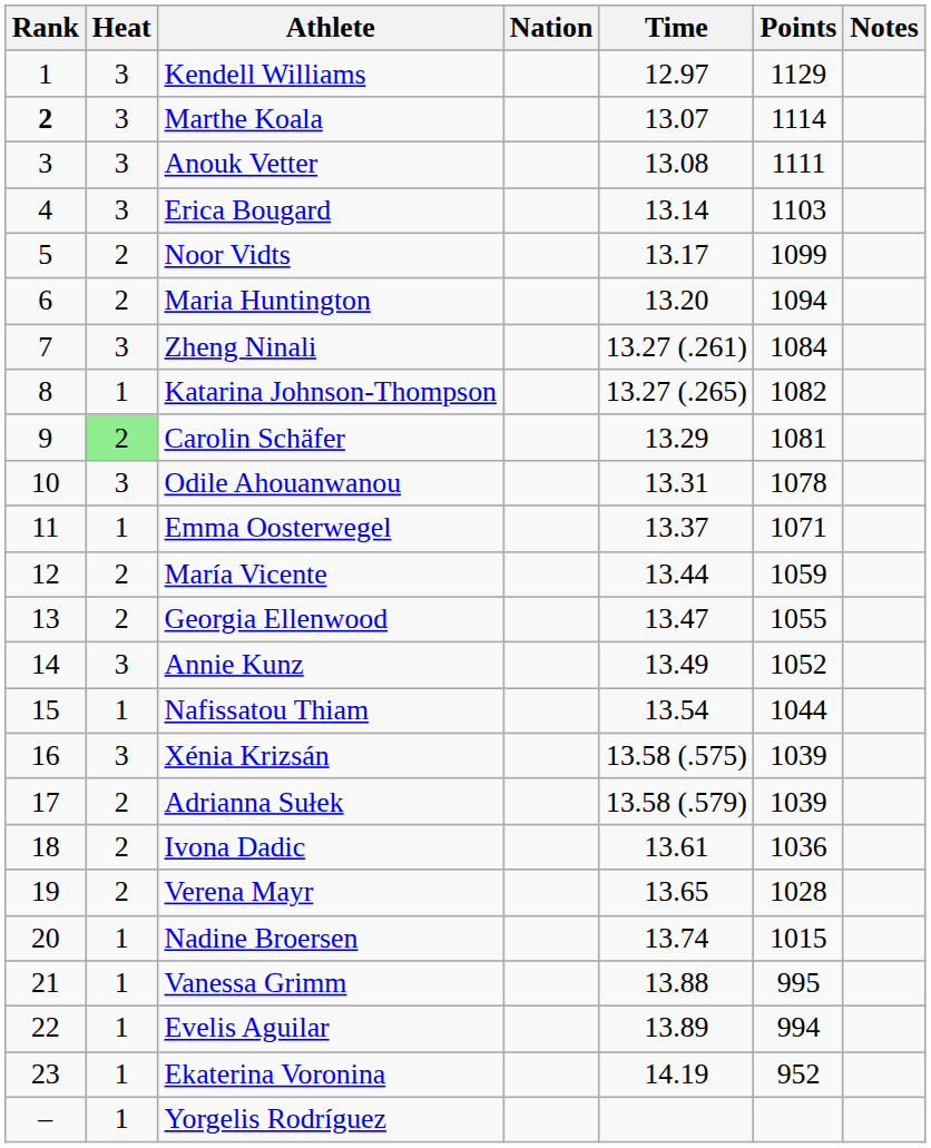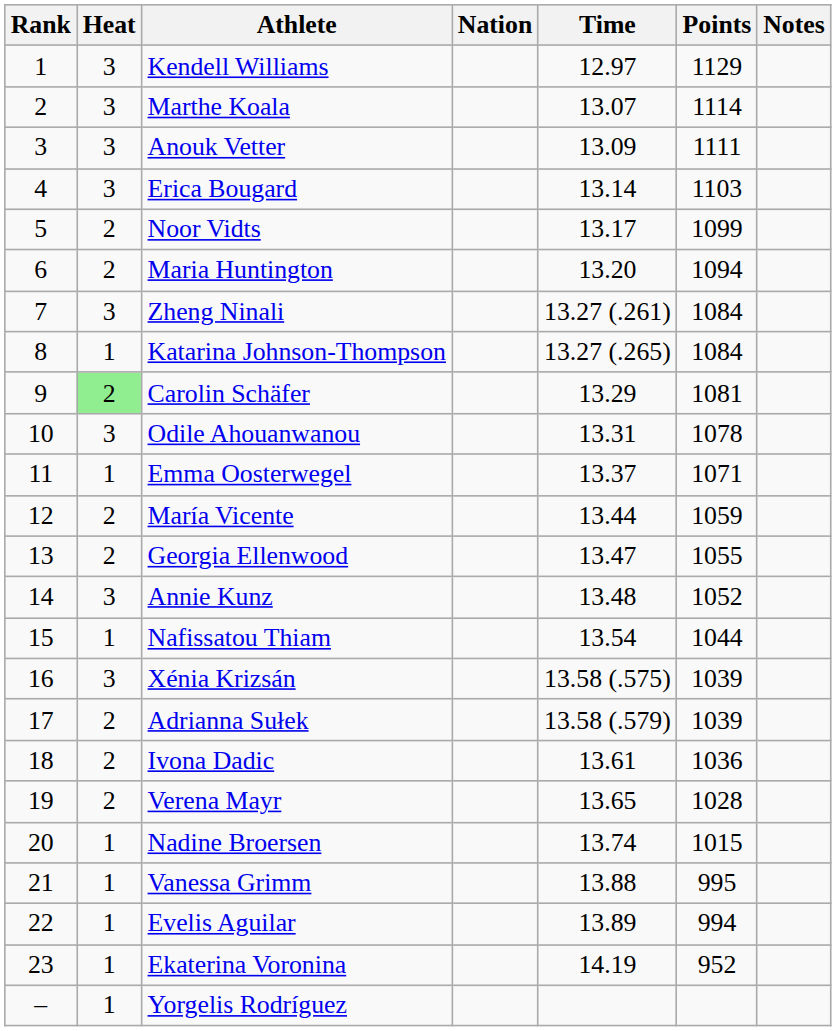Marthe Koala | Rank: bold -> normal
Anouk Vetter | Time: 13.08 -> 13.09
Katarina Johnson-Thompson | Points: 1082 -> 1084
Annie Kunz | Time: 13.49 -> 13.48
